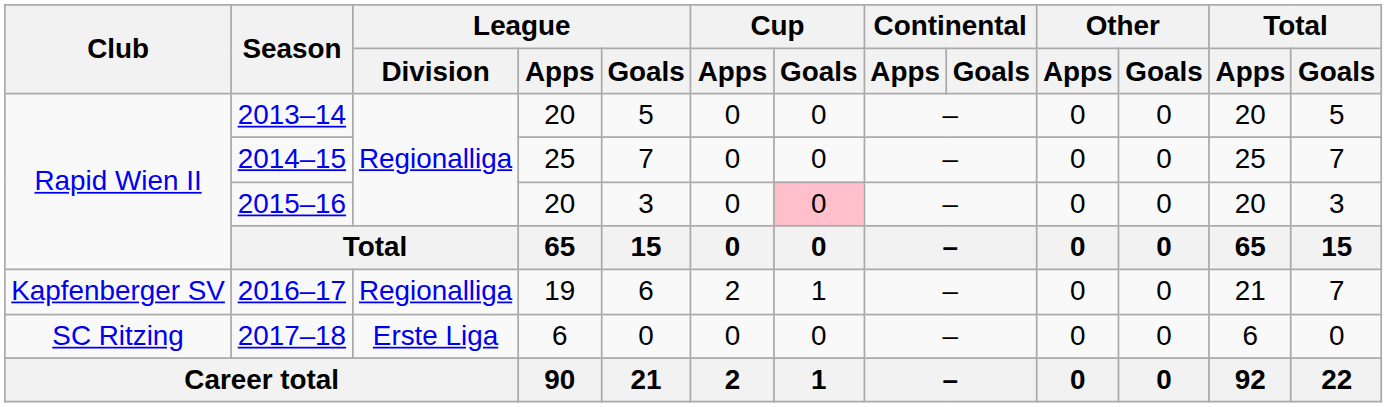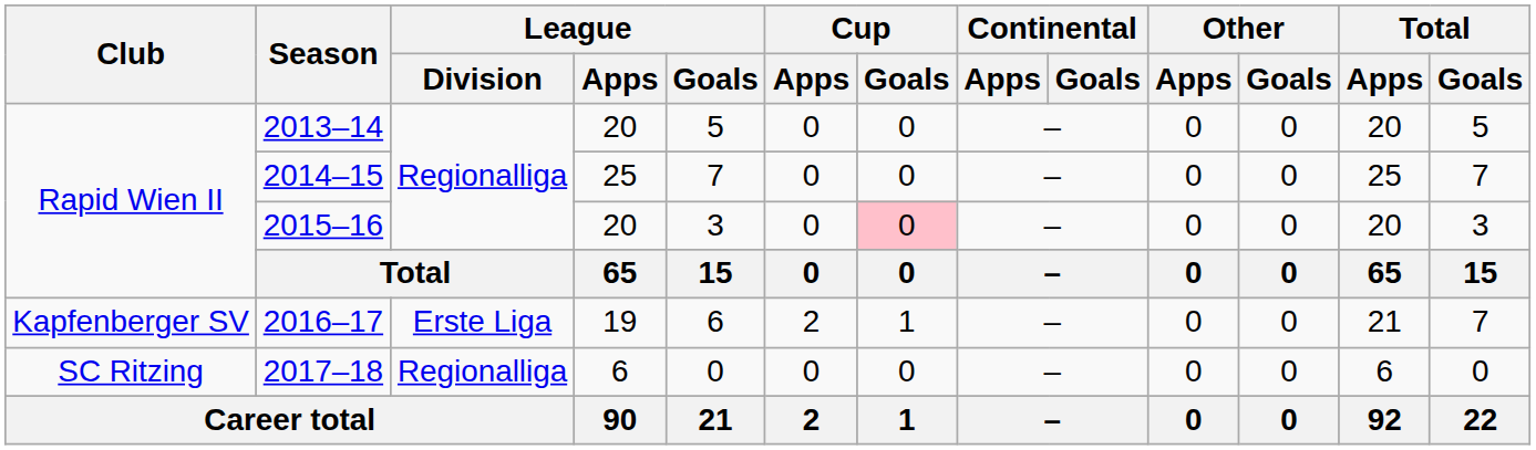2016–17 | League / Division: Regionalliga -> Erste Liga
2017–18 | League / Division: Erste Liga -> Regionalliga
